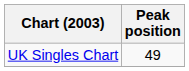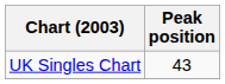UK Singles Chart | Peak position: 49 -> 43
